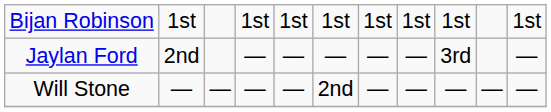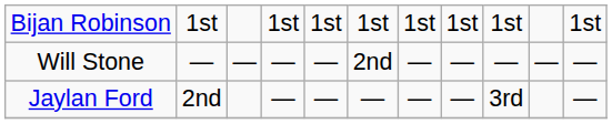rows swapped: Jaylan Ford <-> Will Stone
